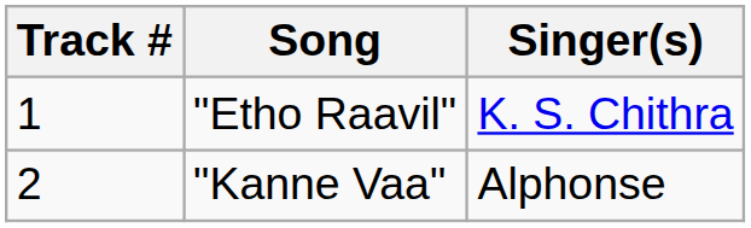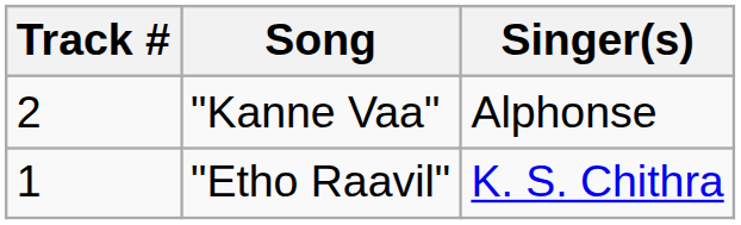rows swapped: "Etho Raavil" <-> "Kanne Vaa"
